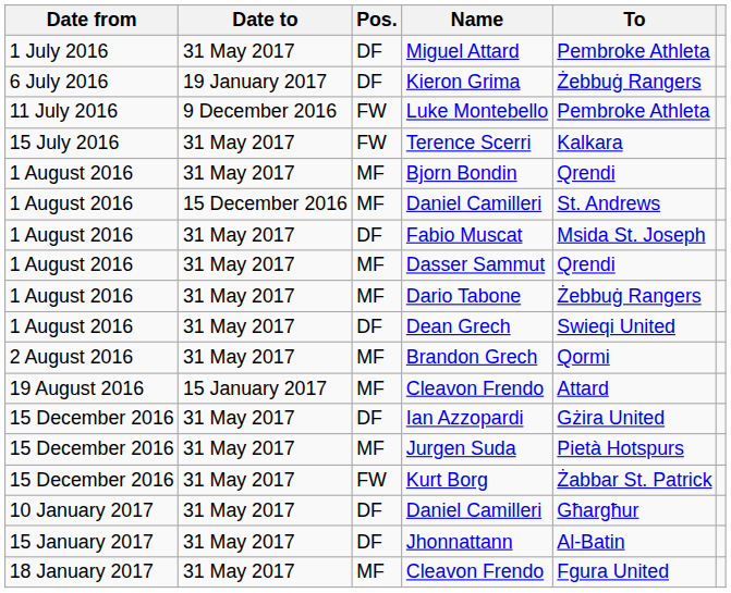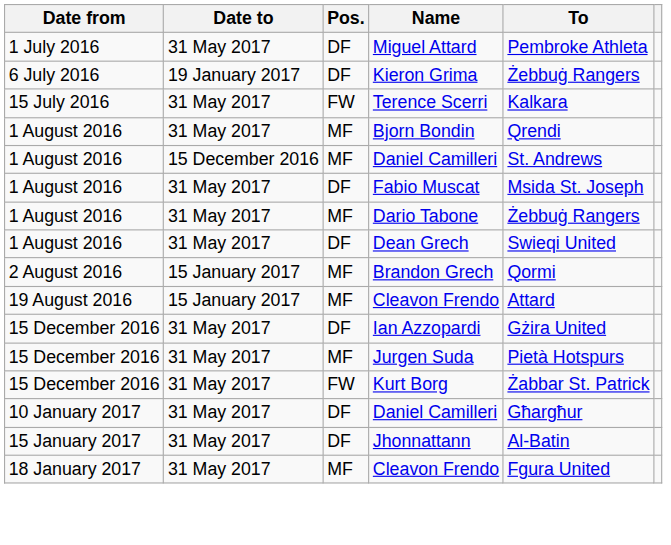- row: 11 July 2016 | 9 December 2016 | FW | Luke Montebello | Pembroke Athleta
- row: 1 August 2016 | 31 May 2017 | MF | Dasser Sammut | Qrendi
Brandon Grech | Date to: 31 May 2017 -> 15 January 2017
